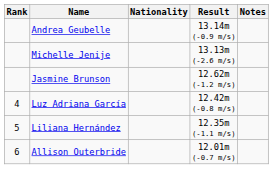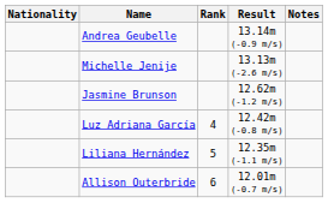columns swapped: Rank <-> Nationality
